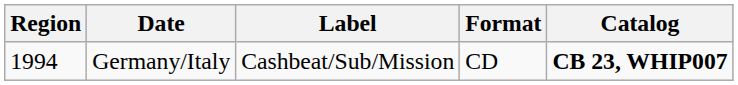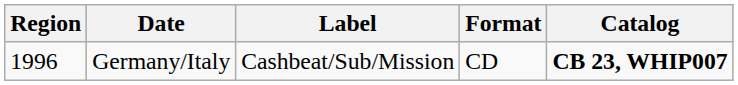Germany/Italy | Region: 1994 -> 1996
